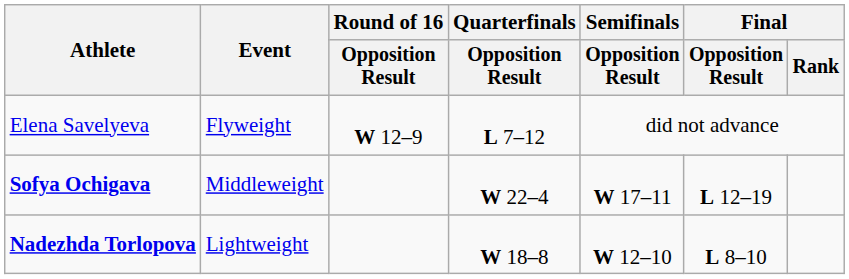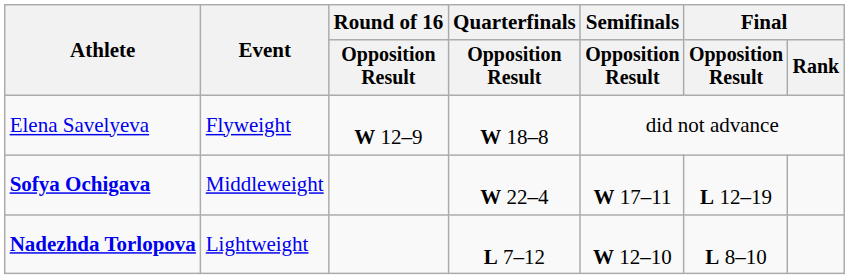Elena Savelyeva | Quarterfinals / Opposition Result: L 7–12 -> W 18–8
Nadezhda Torlopova | Quarterfinals / Opposition Result: W 18–8 -> L 7–12
